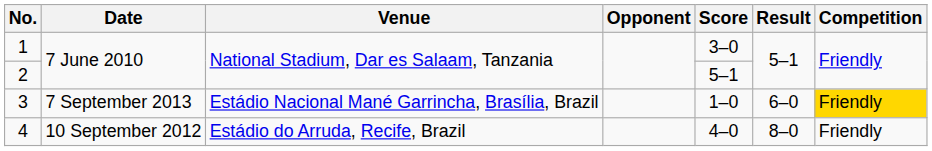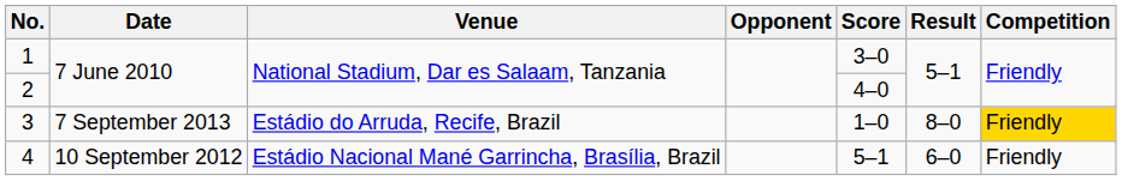2 | Score: 5–1 -> 4–0
3 | Venue: Estádio Nacional Mané Garrincha, Brasília, Brazil -> Estádio do Arruda, Recife, Brazil
3 | Result: 6–0 -> 8–0
4 | Venue: Estádio do Arruda, Recife, Brazil -> Estádio Nacional Mané Garrincha, Brasília, Brazil
4 | Score: 4–0 -> 5–1
4 | Result: 8–0 -> 6–0
